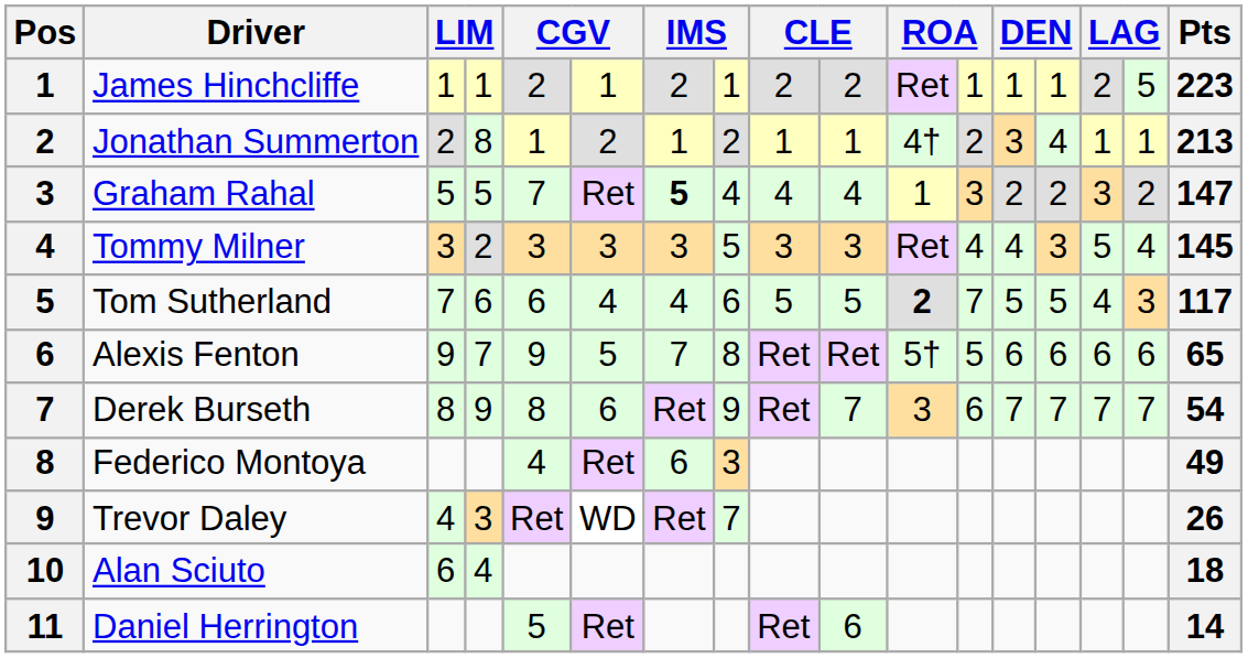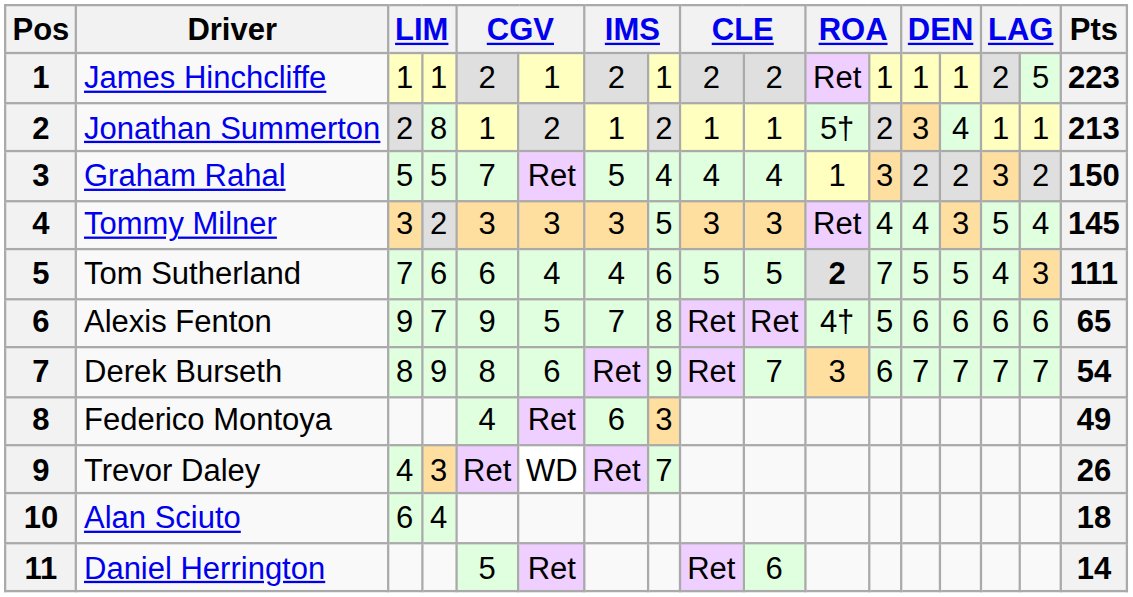Jonathan Summerton | column 11: 4† -> 5†
Graham Rahal | column 7: bold -> normal
Graham Rahal | Pts: 147 -> 150
Tom Sutherland | Pts: 117 -> 111
Alexis Fenton | column 11: 5† -> 4†
